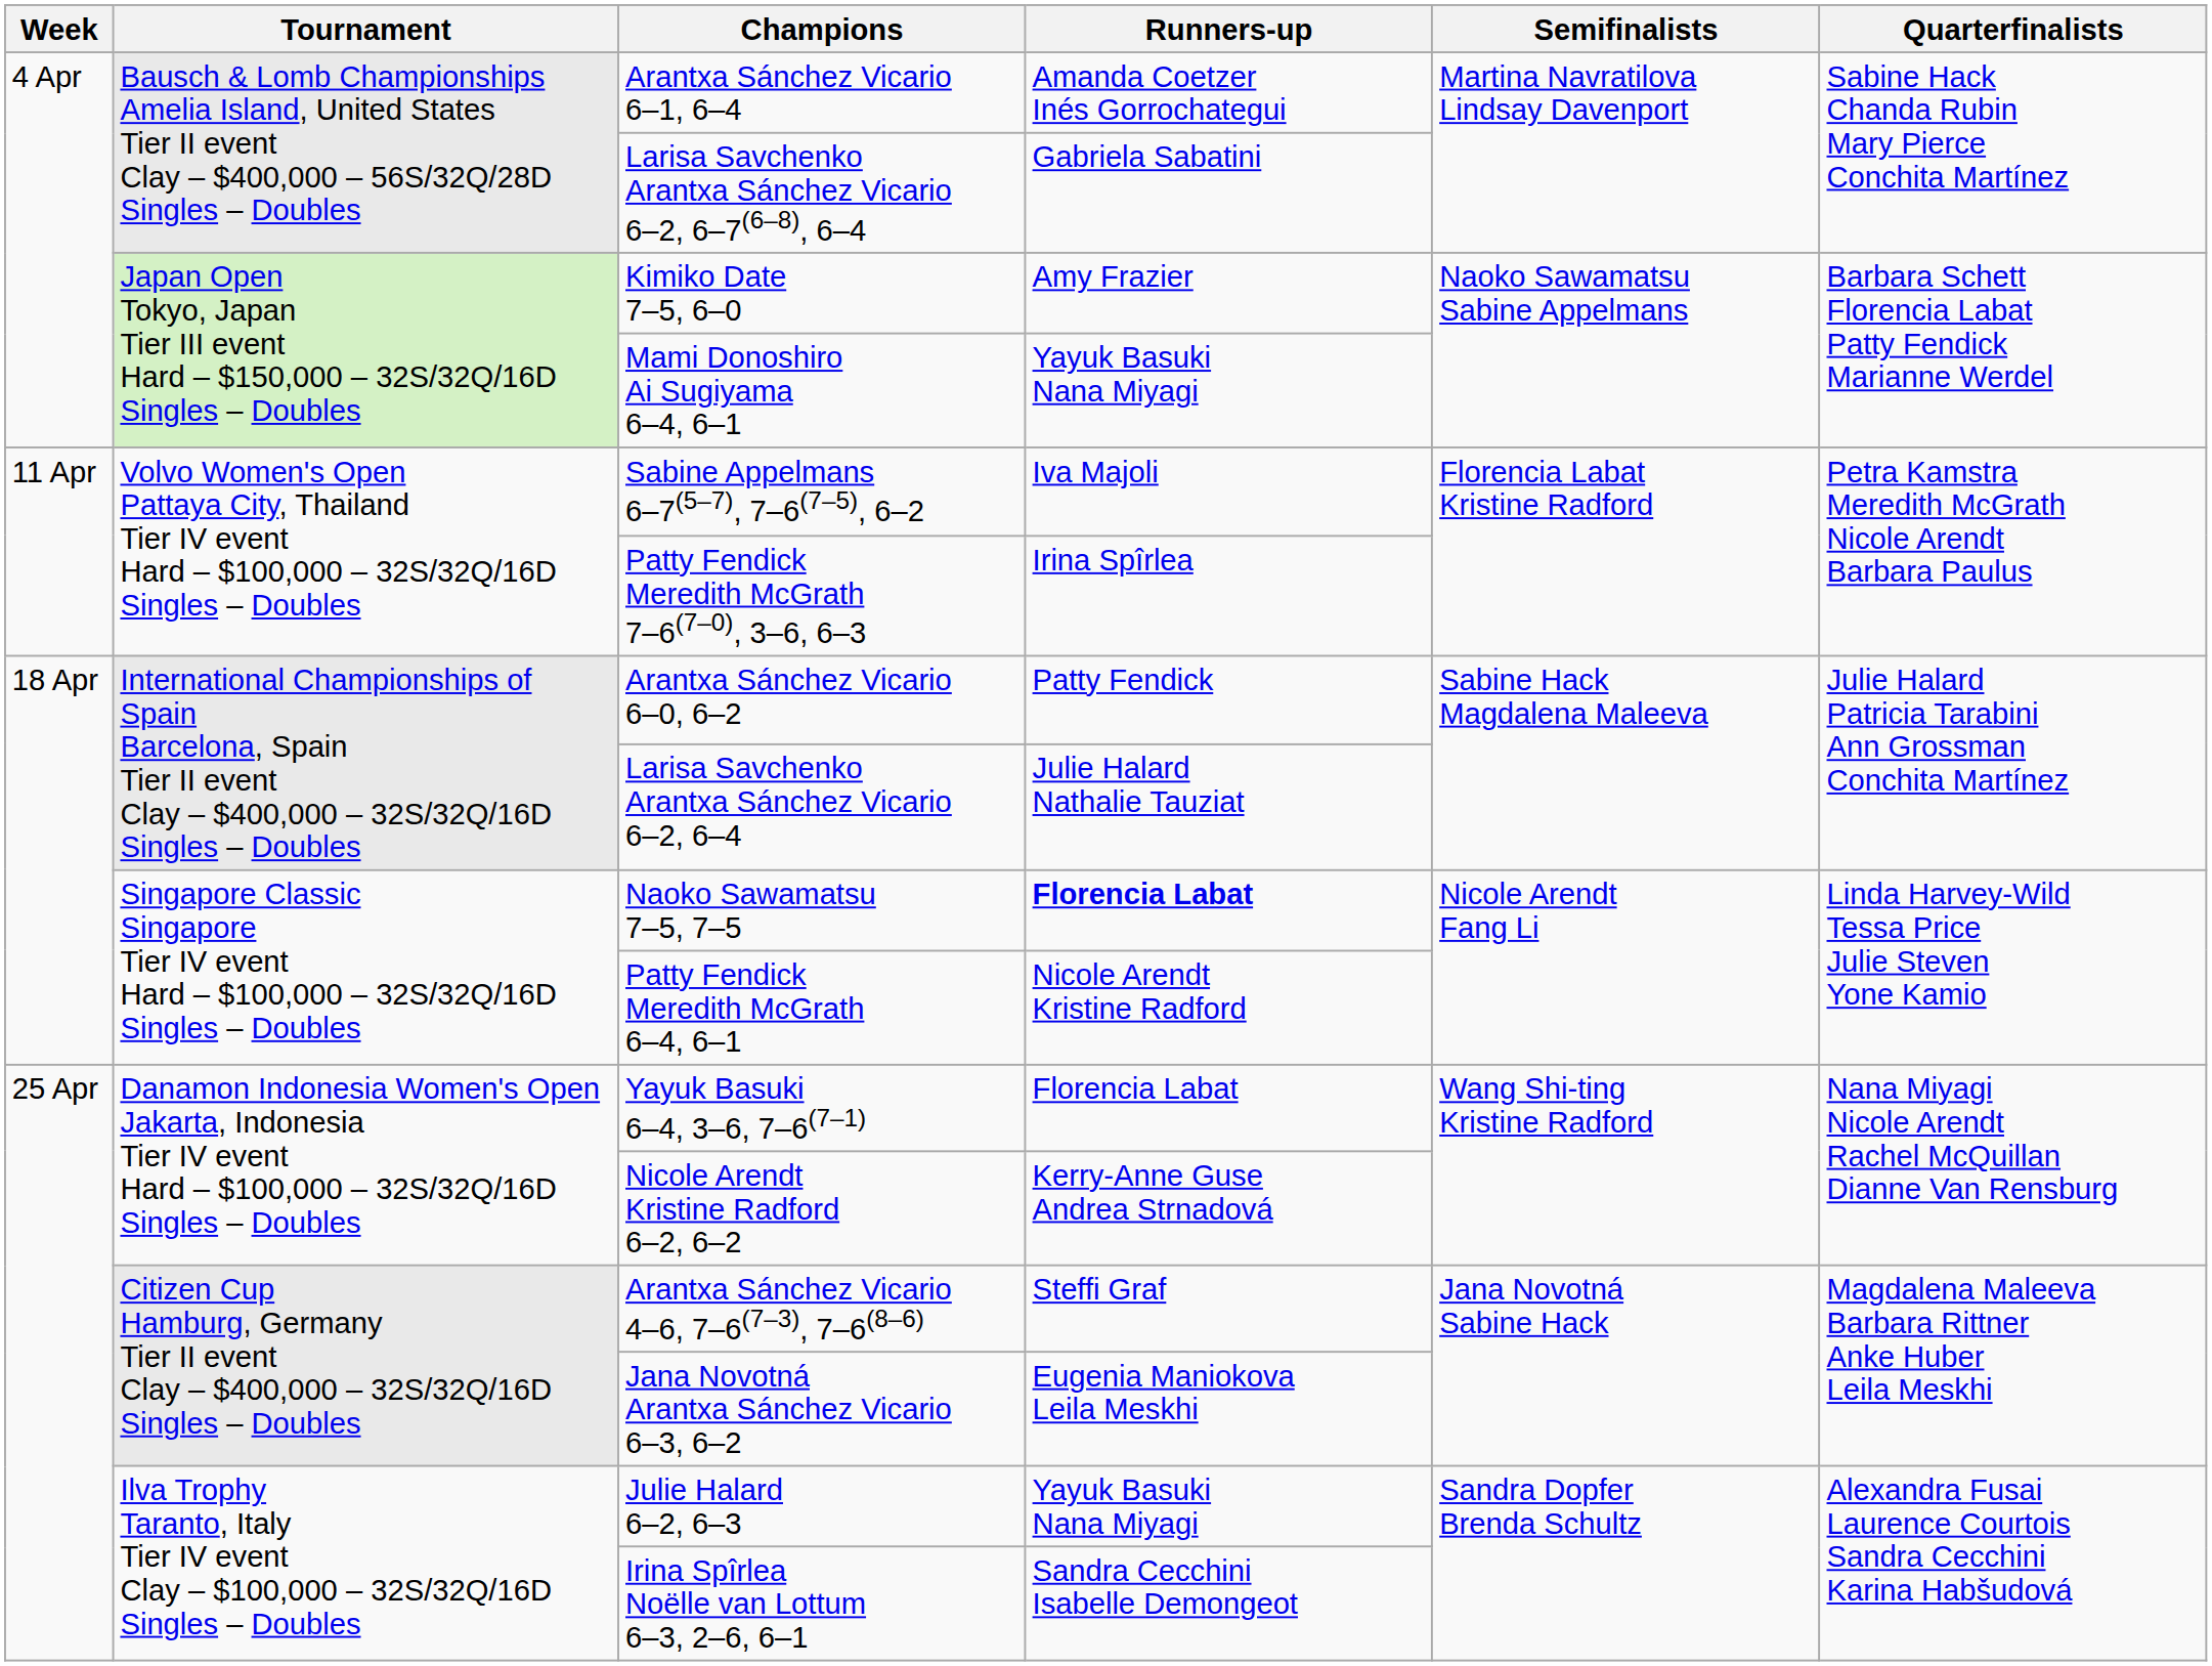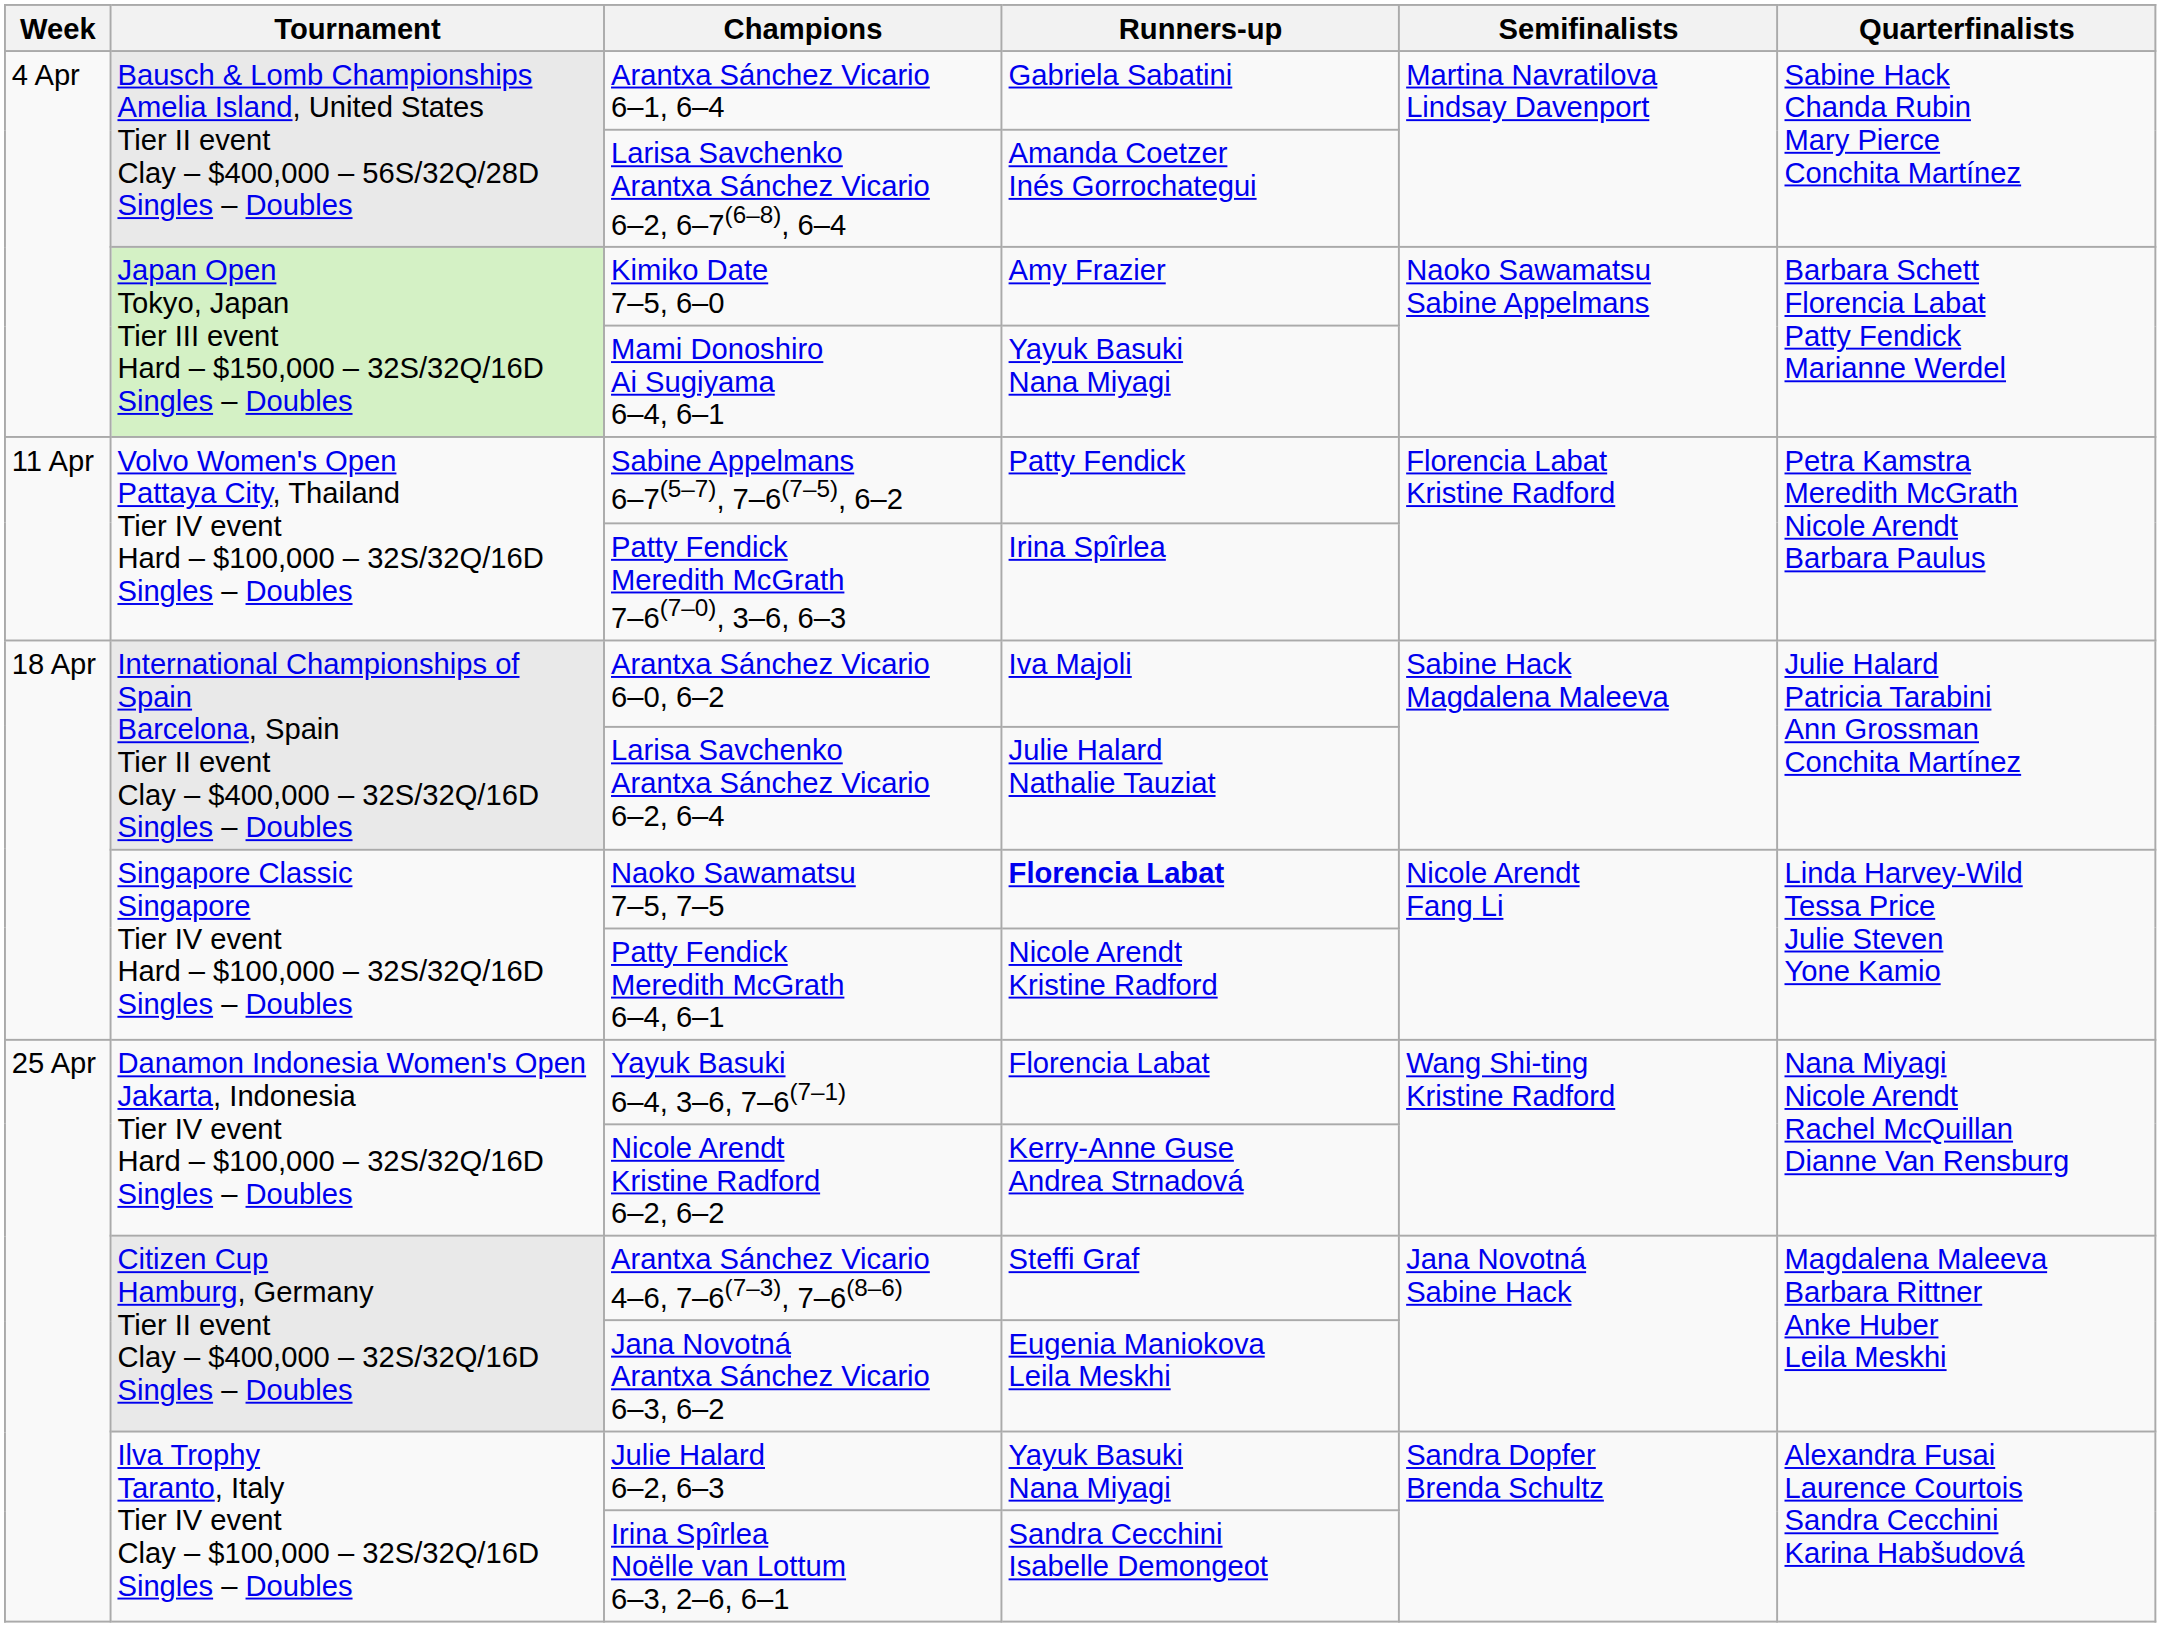Arantxa Sánchez Vicario 6–1, 6–4 | Runners-up: Amanda Coetzer Inés Gorrochategui -> Gabriela Sabatini
Larisa Savchenko Arantxa Sánchez Vicario 6–2, 6–7(6–8), 6–4 | Runners-up: Gabriela Sabatini -> Amanda Coetzer Inés Gorrochategui
Sabine Appelmans 6–7(5–7), 7–6(7–5), 6–2 | Runners-up: Iva Majoli -> Patty Fendick
Arantxa Sánchez Vicario 6–0, 6–2 | Runners-up: Patty Fendick -> Iva Majoli
